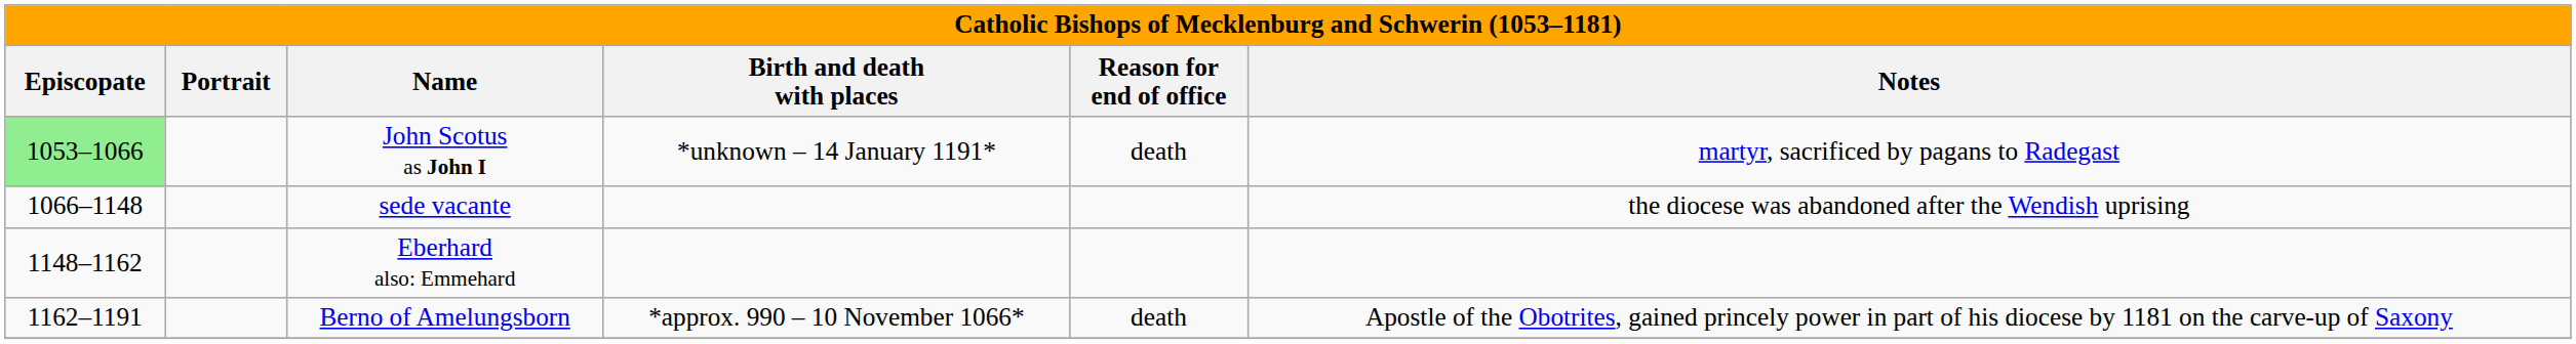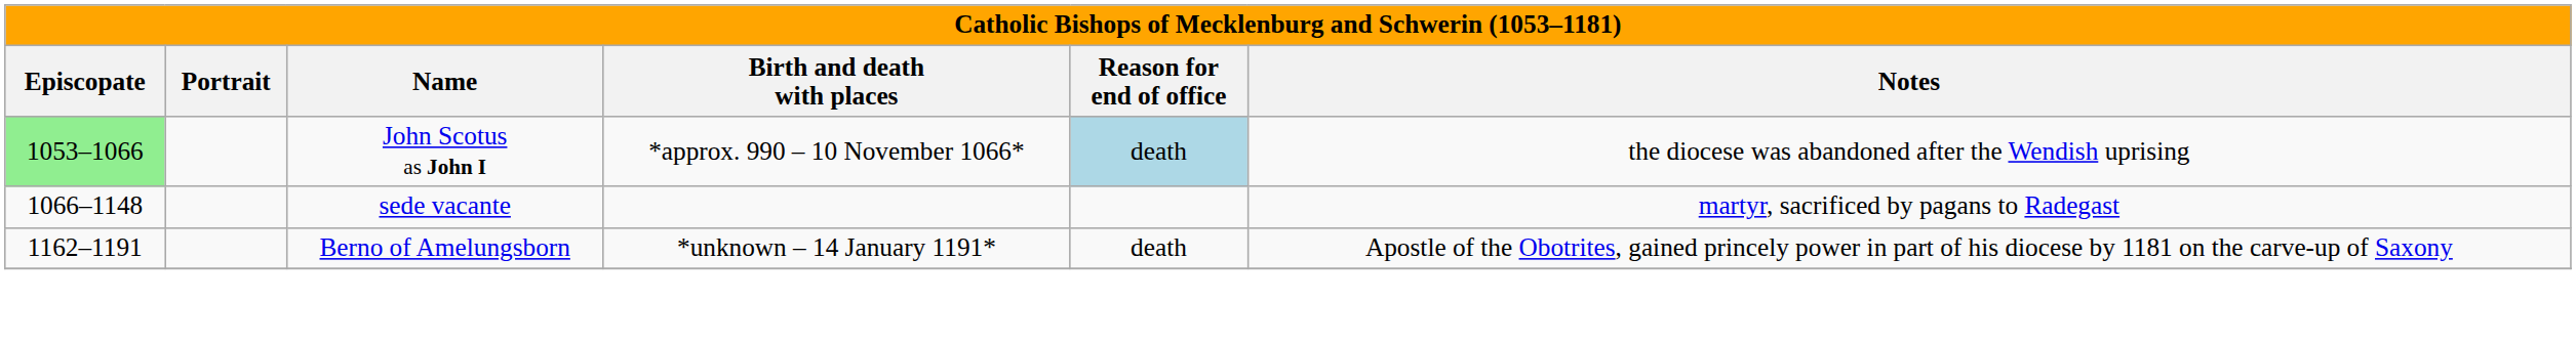John Scotus as John I | Birth and death with places: *unknown – 14 January 1191* -> *approx. 990 – 10 November 1066*
John Scotus as John I | Reason for end of office: no background -> lightblue background
John Scotus as John I | Notes: martyr, sacrificed by pagans to Radegast -> the diocese was abandoned after the Wendish uprising
sede vacante | Notes: the diocese was abandoned after the Wendish uprising -> martyr, sacrificed by pagans to Radegast
- row: 1148–1162 | Eberhard also: Emmehard
Berno of Amelungsborn | Birth and death with places: *approx. 990 – 10 November 1066* -> *unknown – 14 January 1191*
